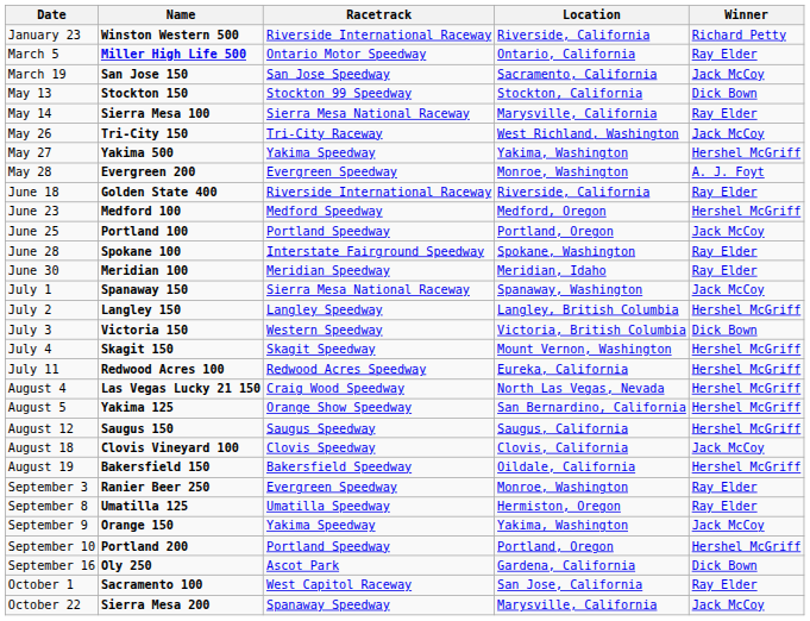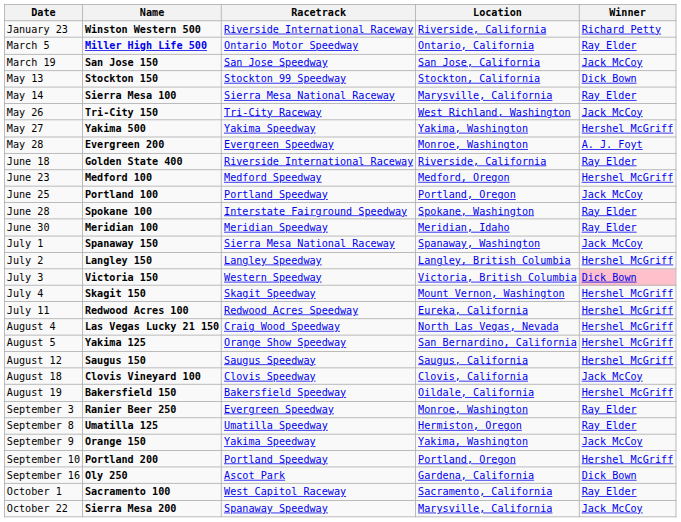March 19 | Location: Sacramento, California -> San Jose, California
July 3 | Winner: no background -> pink background
October 1 | Location: San Jose, California -> Sacramento, California
